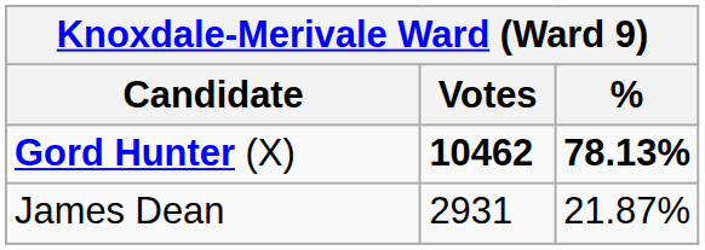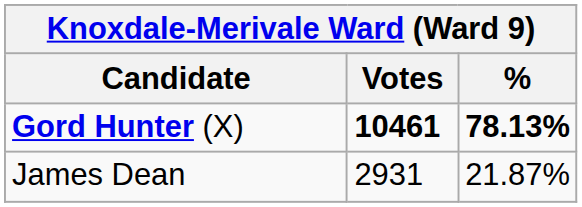Gord Hunter (X) | Votes: 10462 -> 10461
